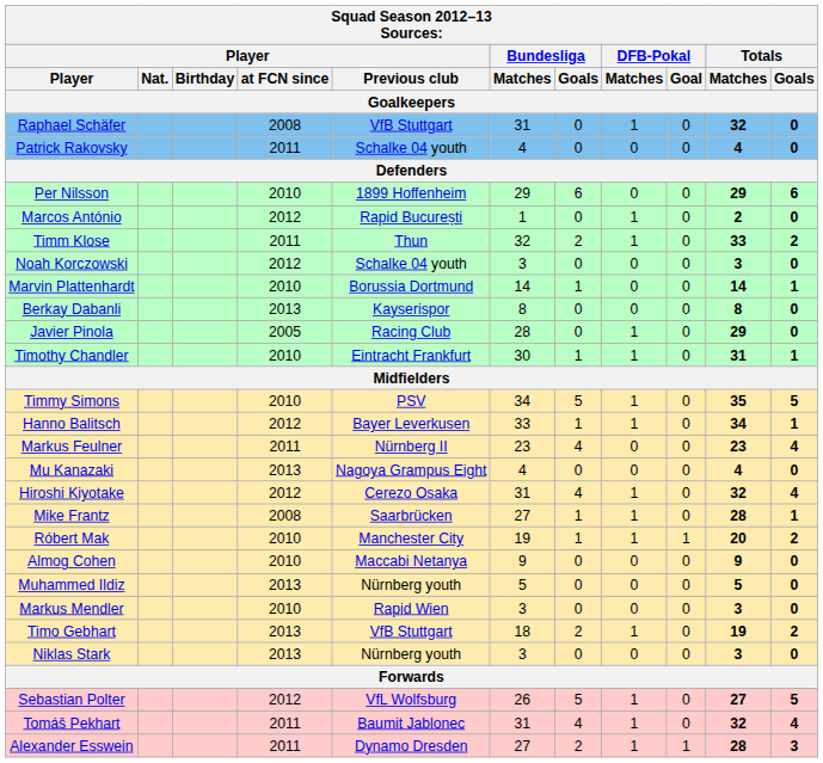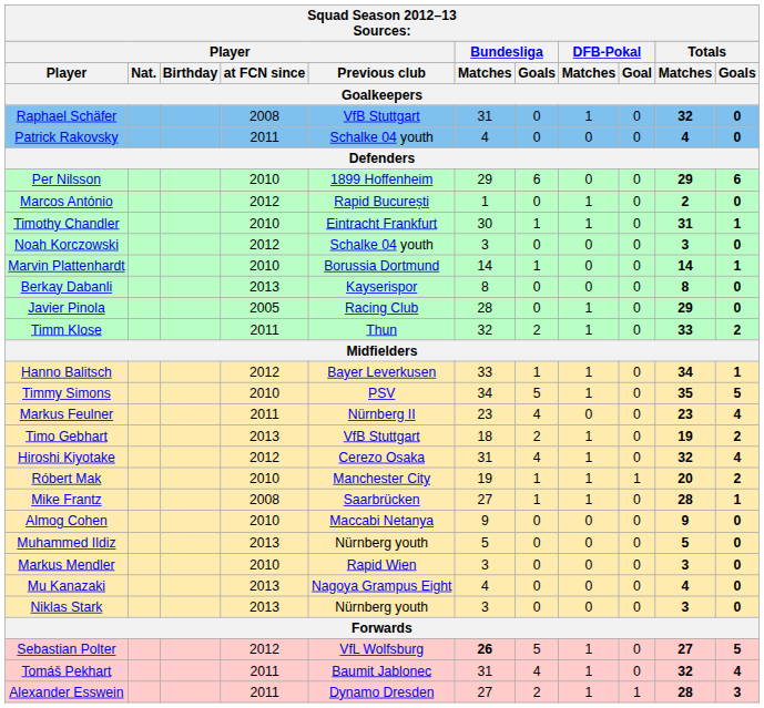rows swapped: Timm Klose <-> Timothy Chandler
rows swapped: Timmy Simons <-> Hanno Balitsch
rows swapped: Timo Gebhart <-> Mu Kanazaki
rows swapped: Róbert Mak <-> Mike Frantz
Sebastian Polter | Bundesliga / Matches: normal -> bold
